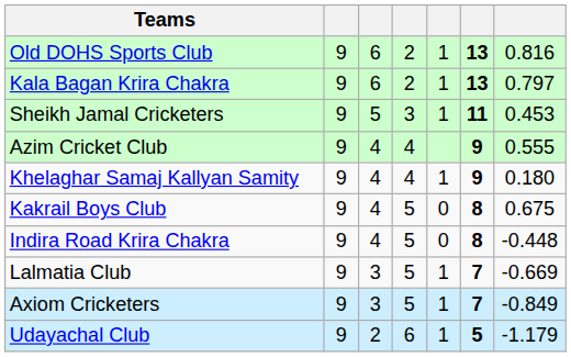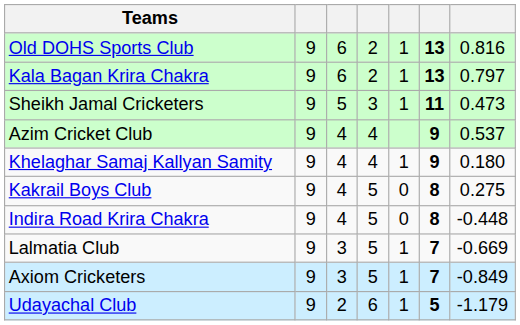Sheikh Jamal Cricketers | column 7: 0.453 -> 0.473
Azim Cricket Club | column 7: 0.555 -> 0.537
Kakrail Boys Club | column 7: 0.675 -> 0.275
